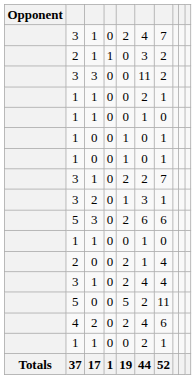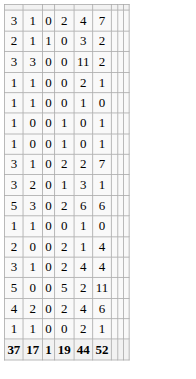- column: Opponent | Totals
